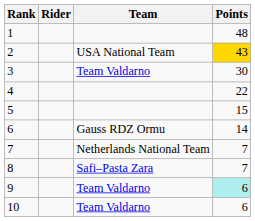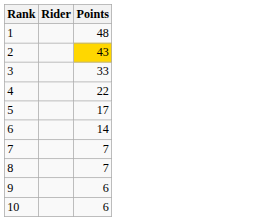- column: Team | USA National Team | Team Valdarno | Gauss RDZ Ormu | Netherlands National Team | Safi–Pasta Zara | Team Valdarno | Team Valdarno
3 | Points: 30 -> 33
5 | Points: 15 -> 17
9 | Points: paleturquoise background -> no background
